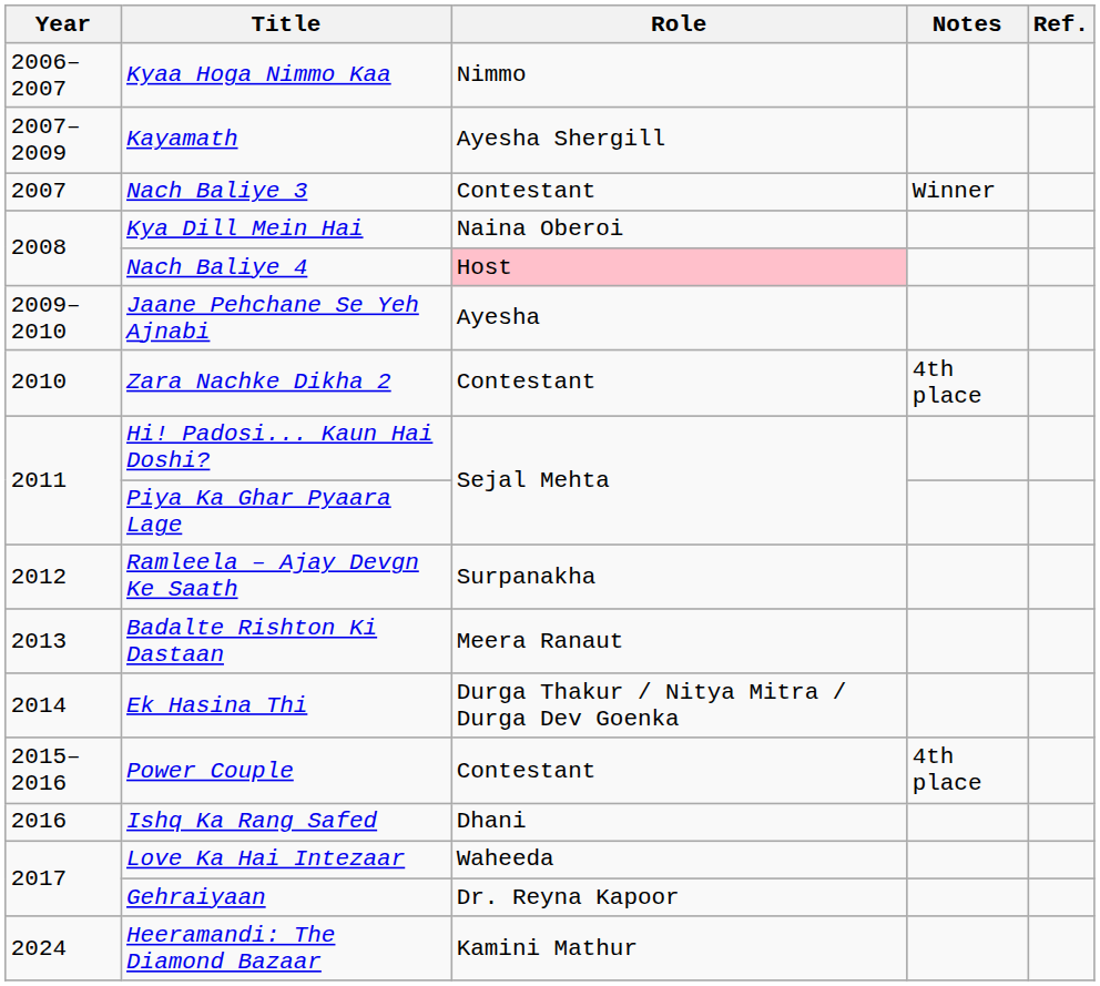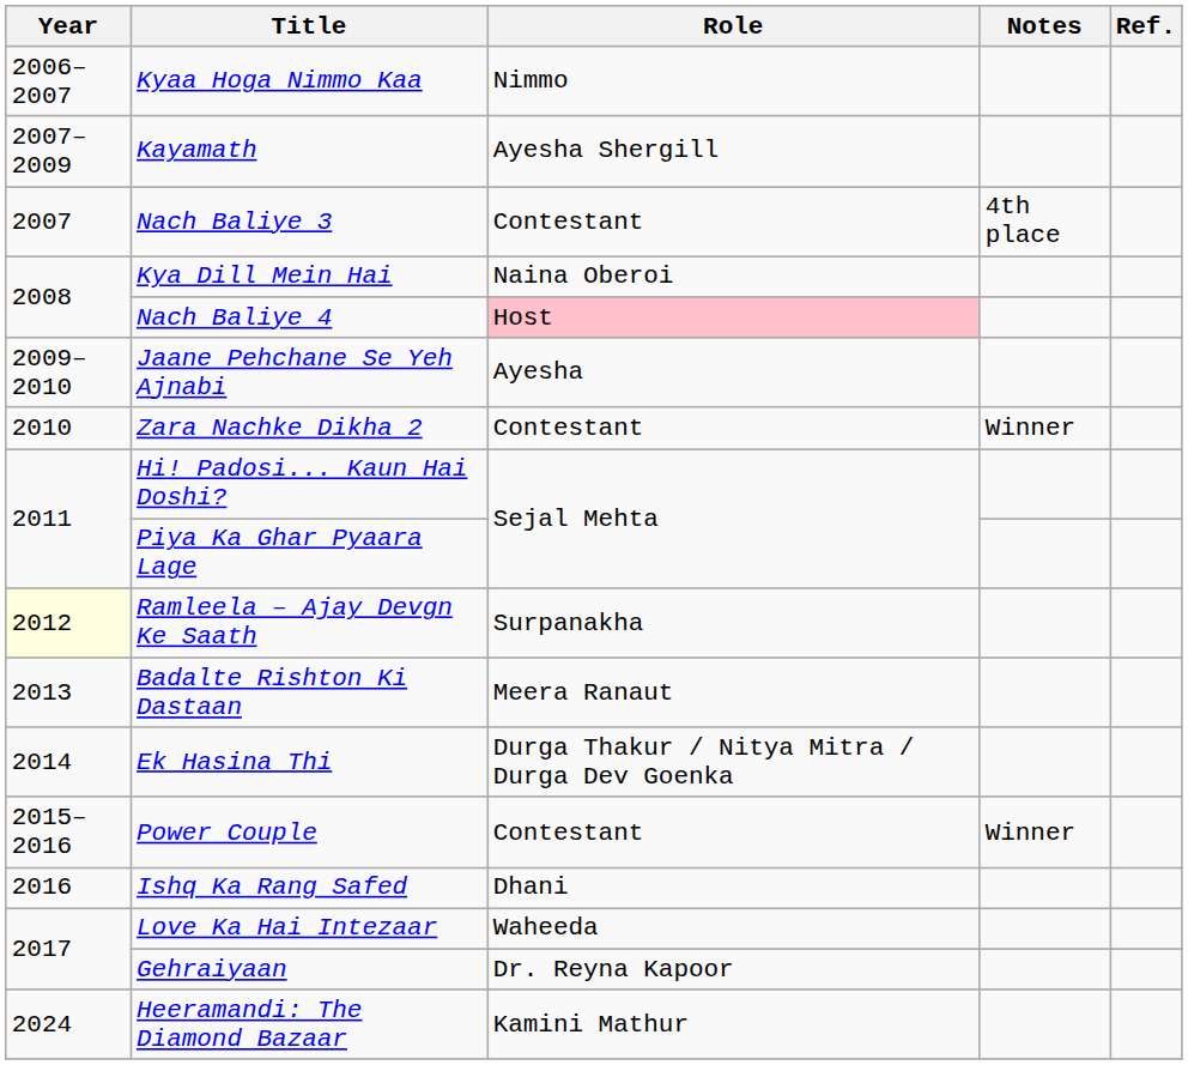Nach Baliye 3 | Notes: Winner -> 4th place
Zara Nachke Dikha 2 | Notes: 4th place -> Winner
Ramleela – Ajay Devgn Ke Saath | Year: no background -> lightyellow background
Power Couple | Notes: 4th place -> Winner
